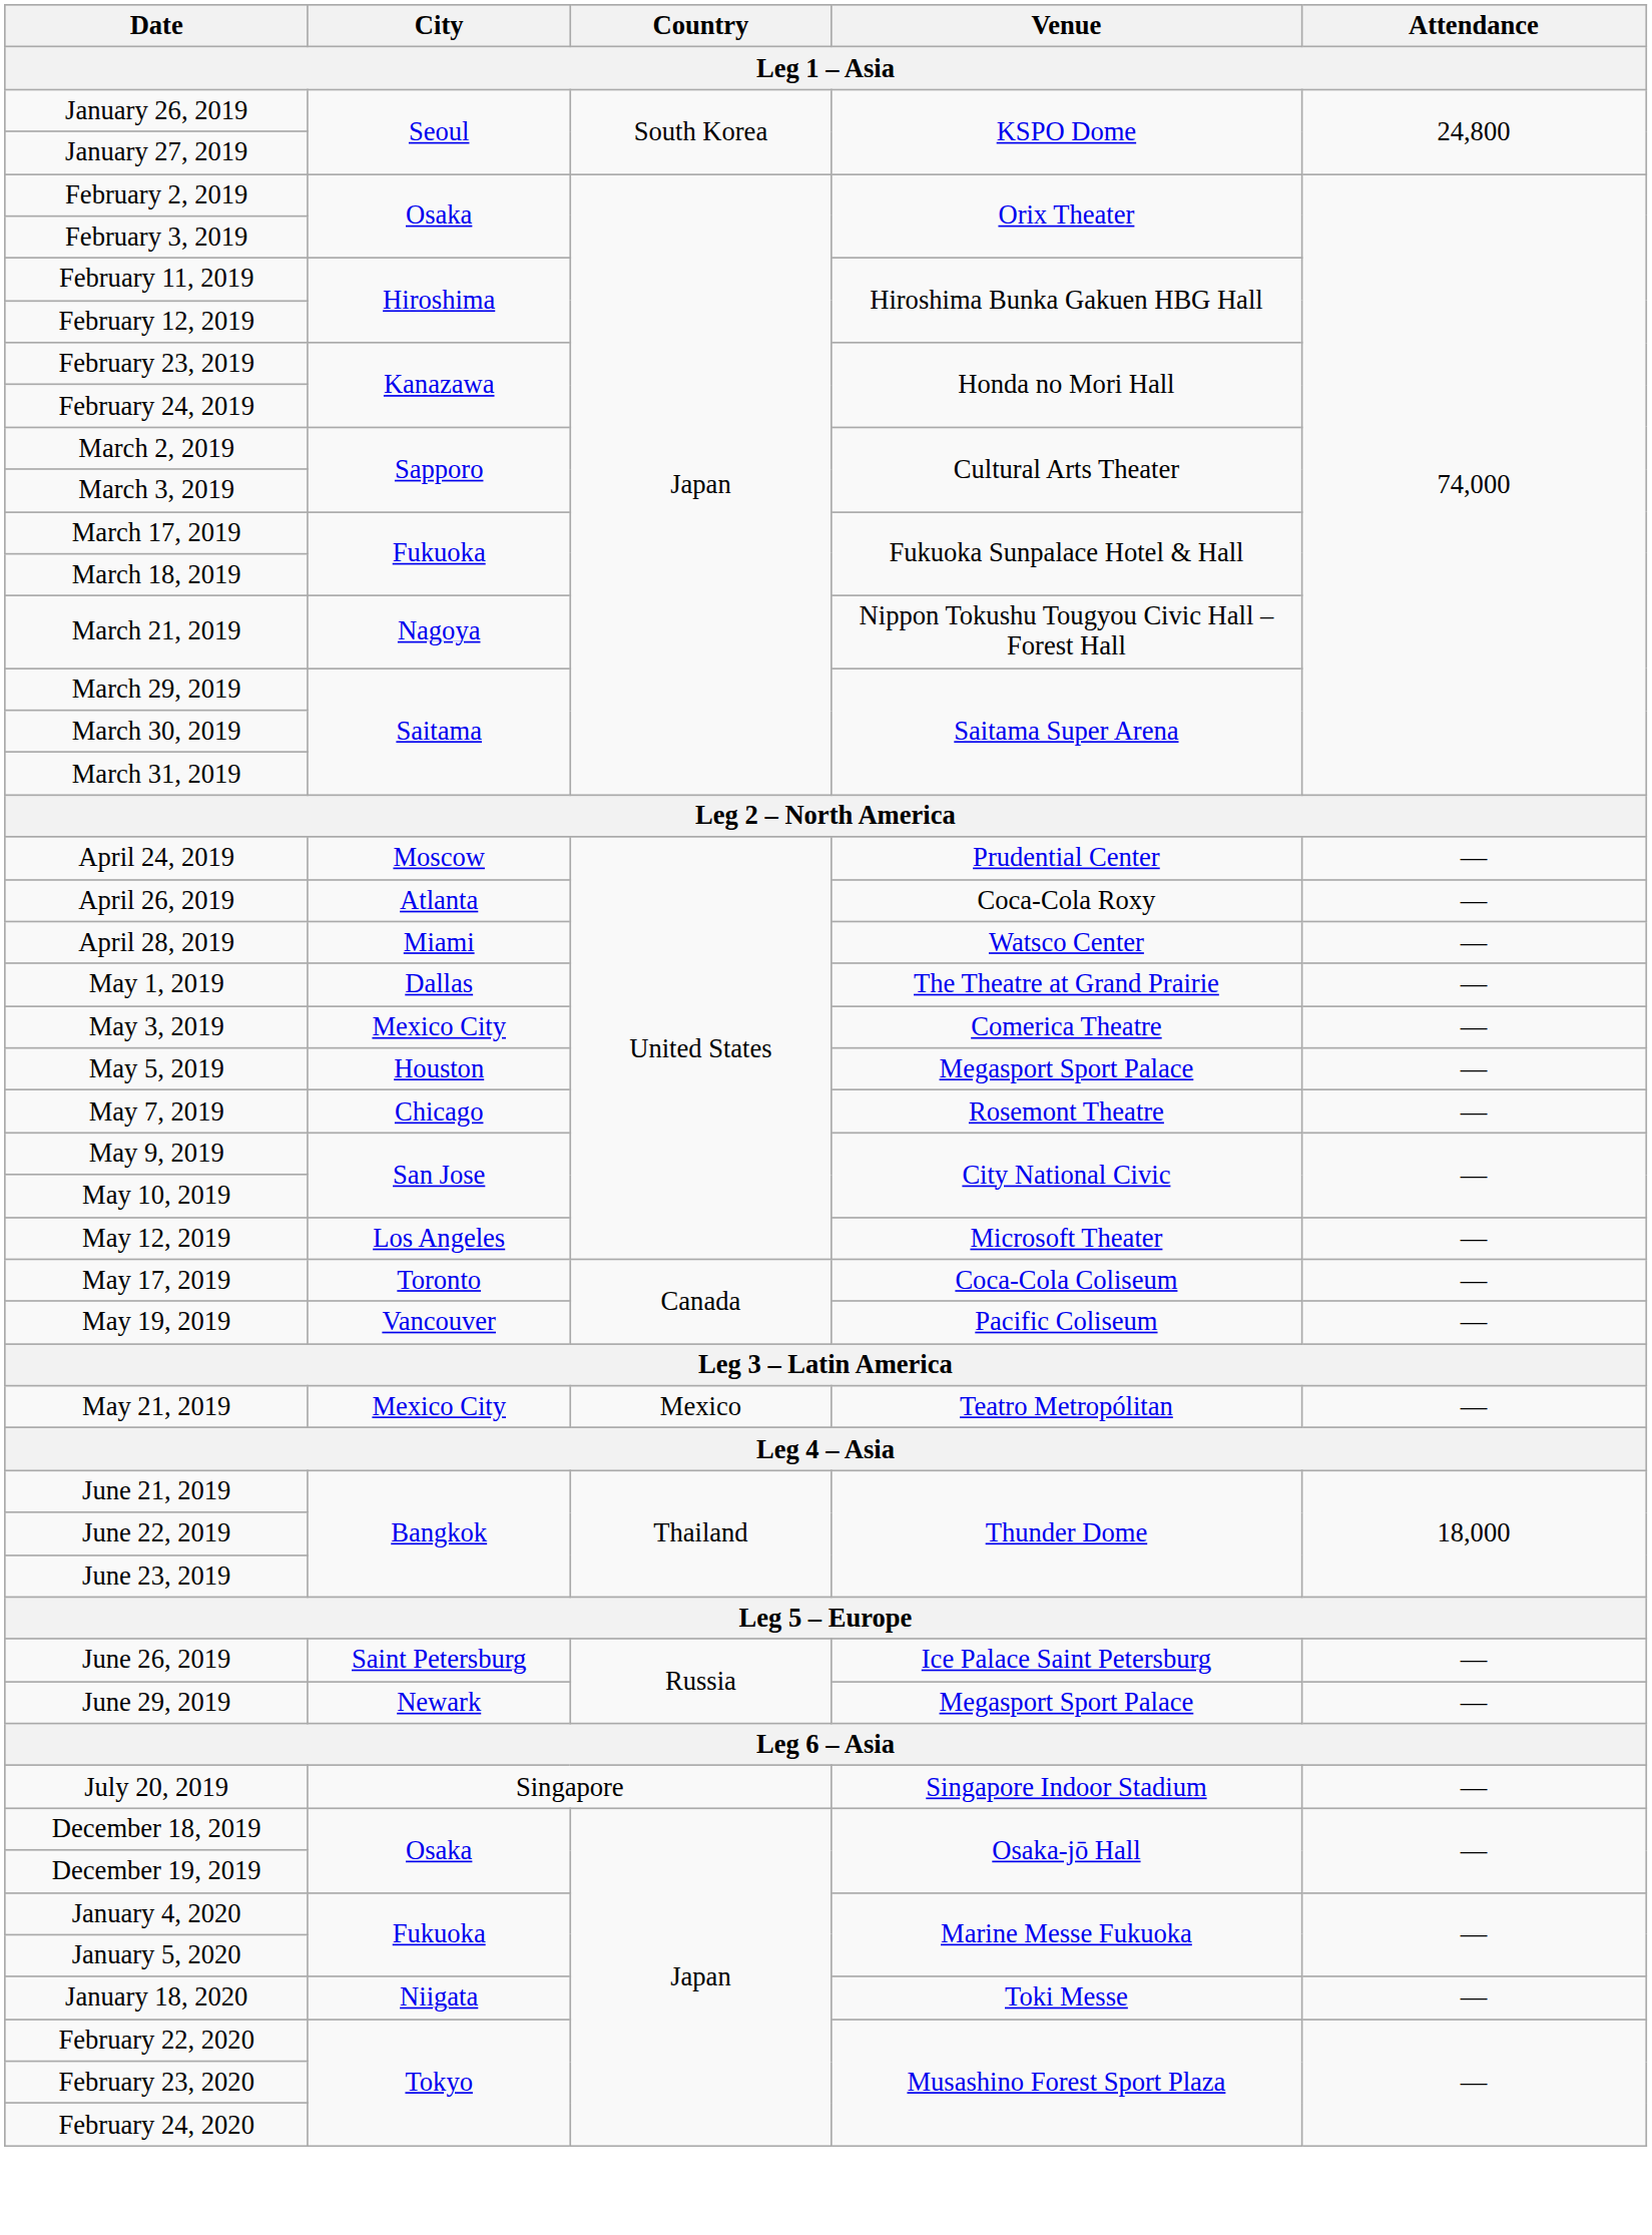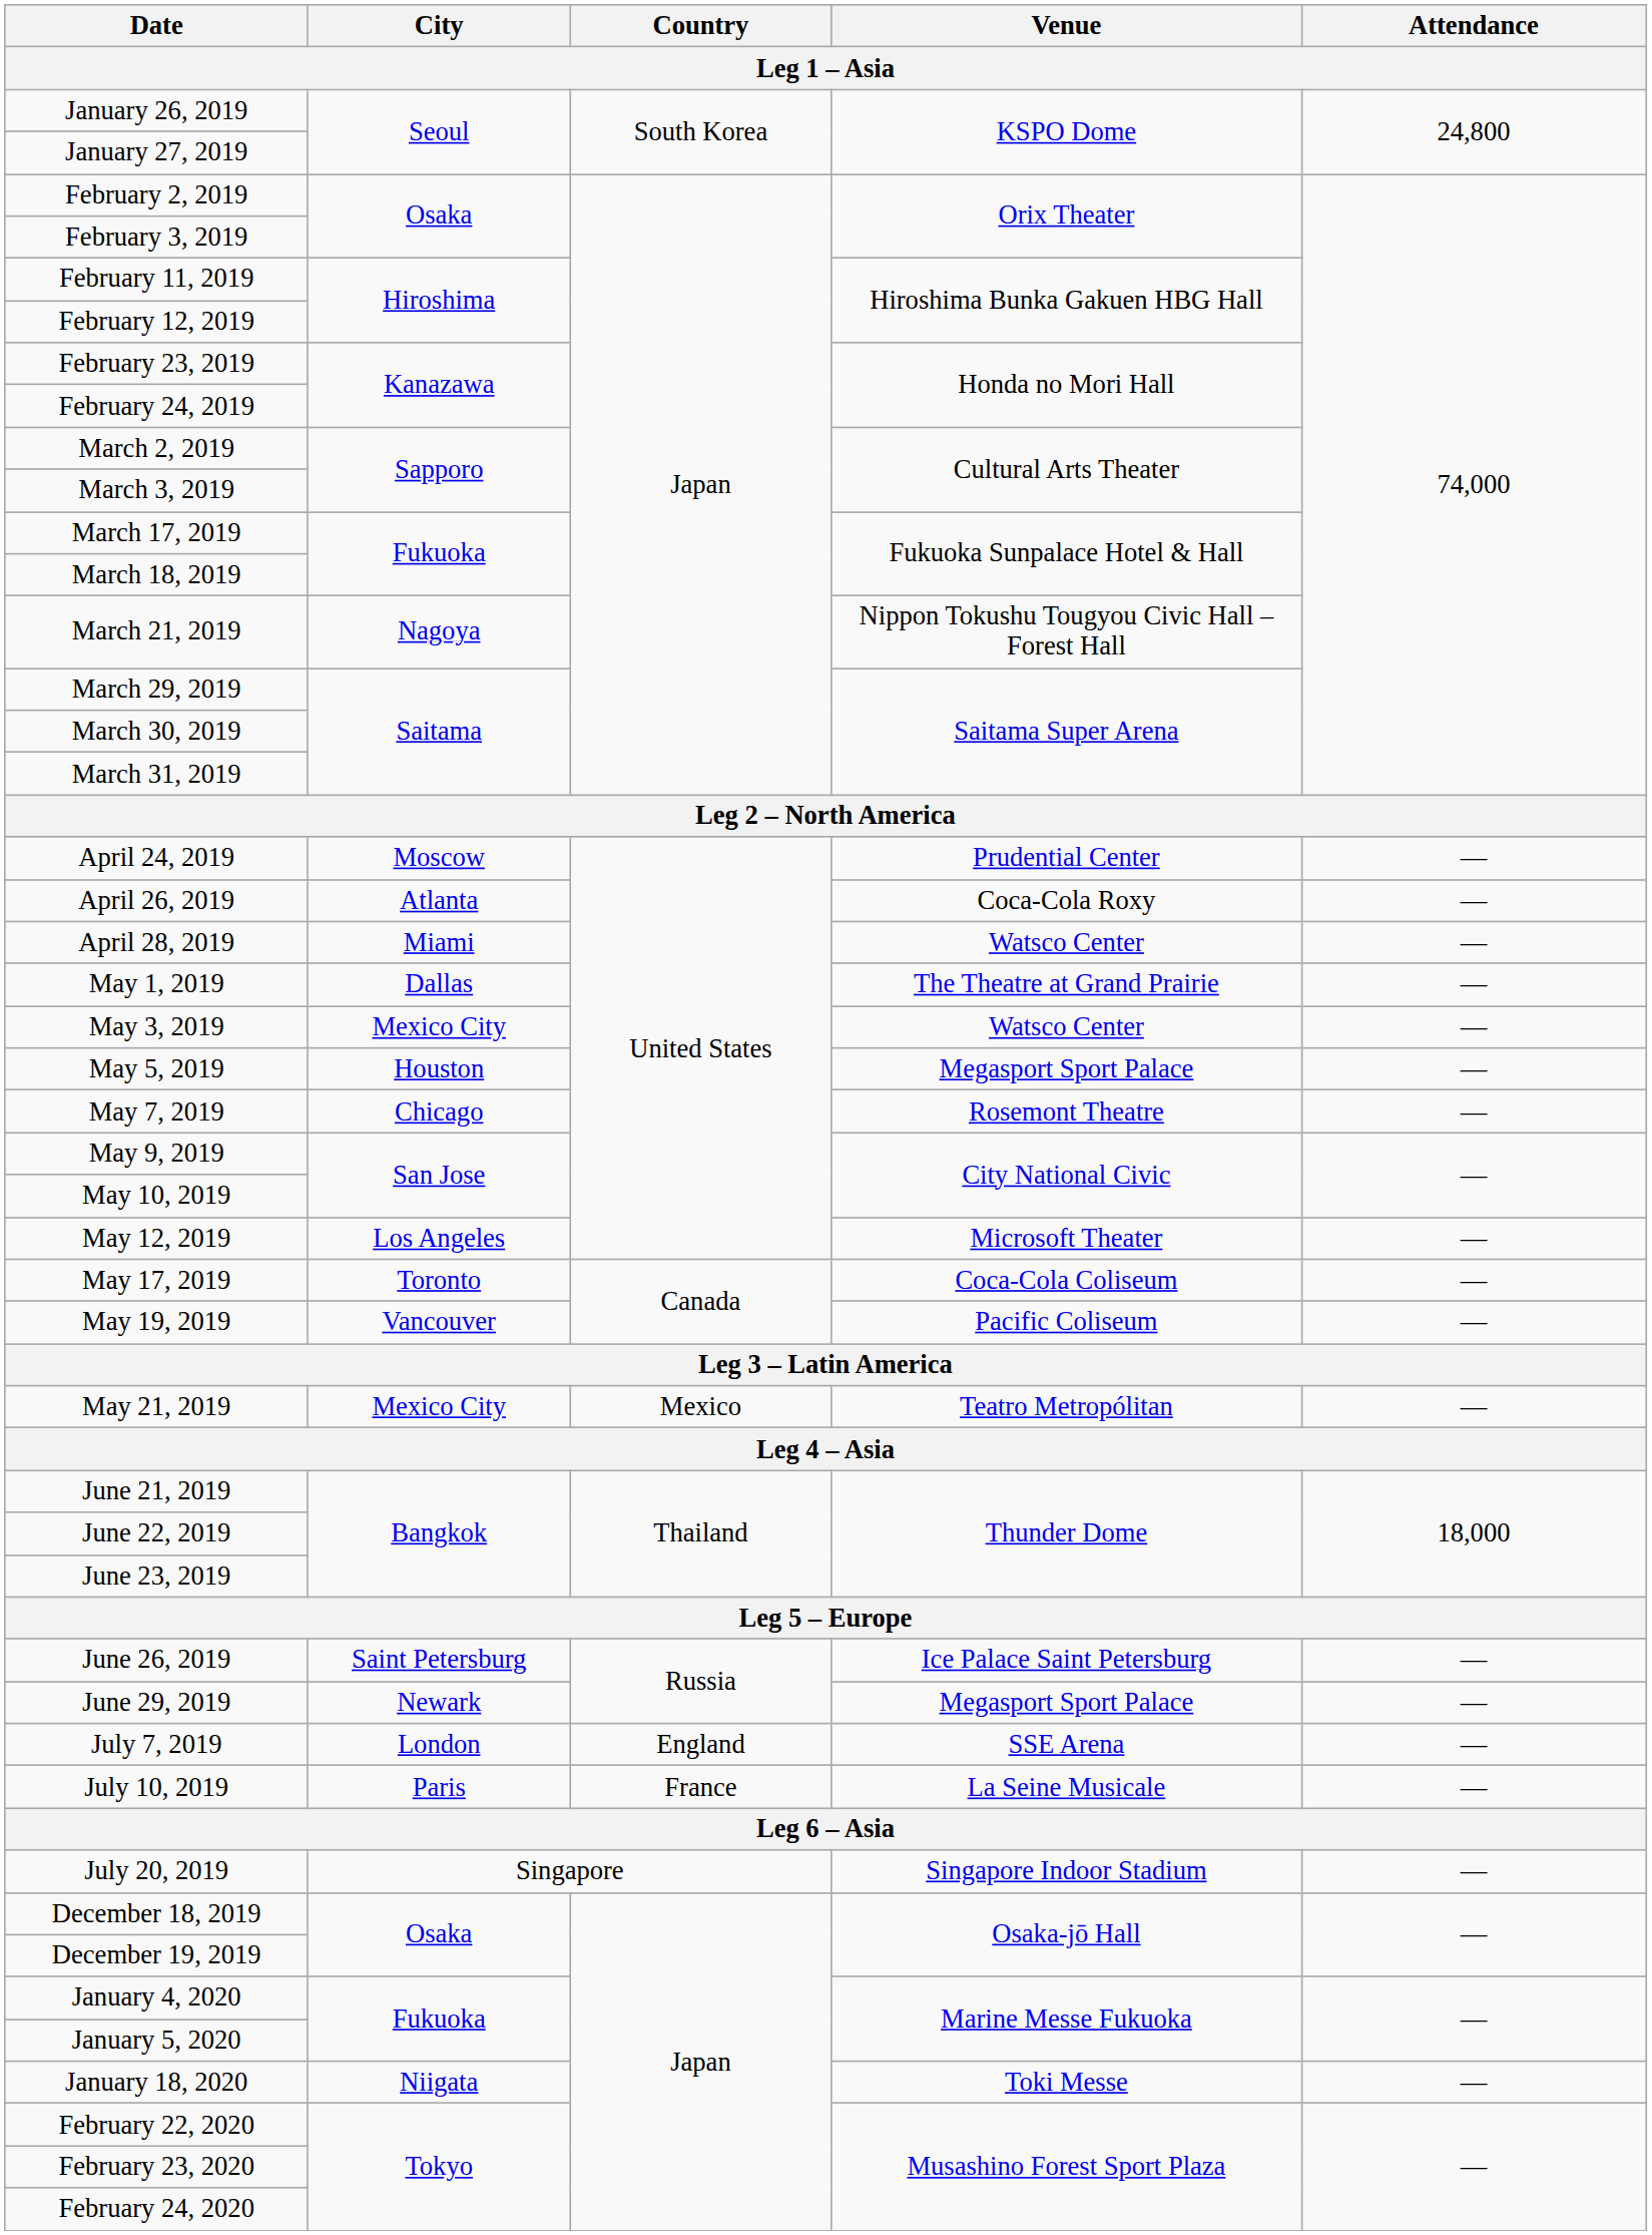May 3, 2019 | Venue: Comerica Theatre -> Watsco Center
+ row: July 7, 2019 | London | England | SSE Arena | —
+ row: July 10, 2019 | Paris | France | La Seine Musicale | —
